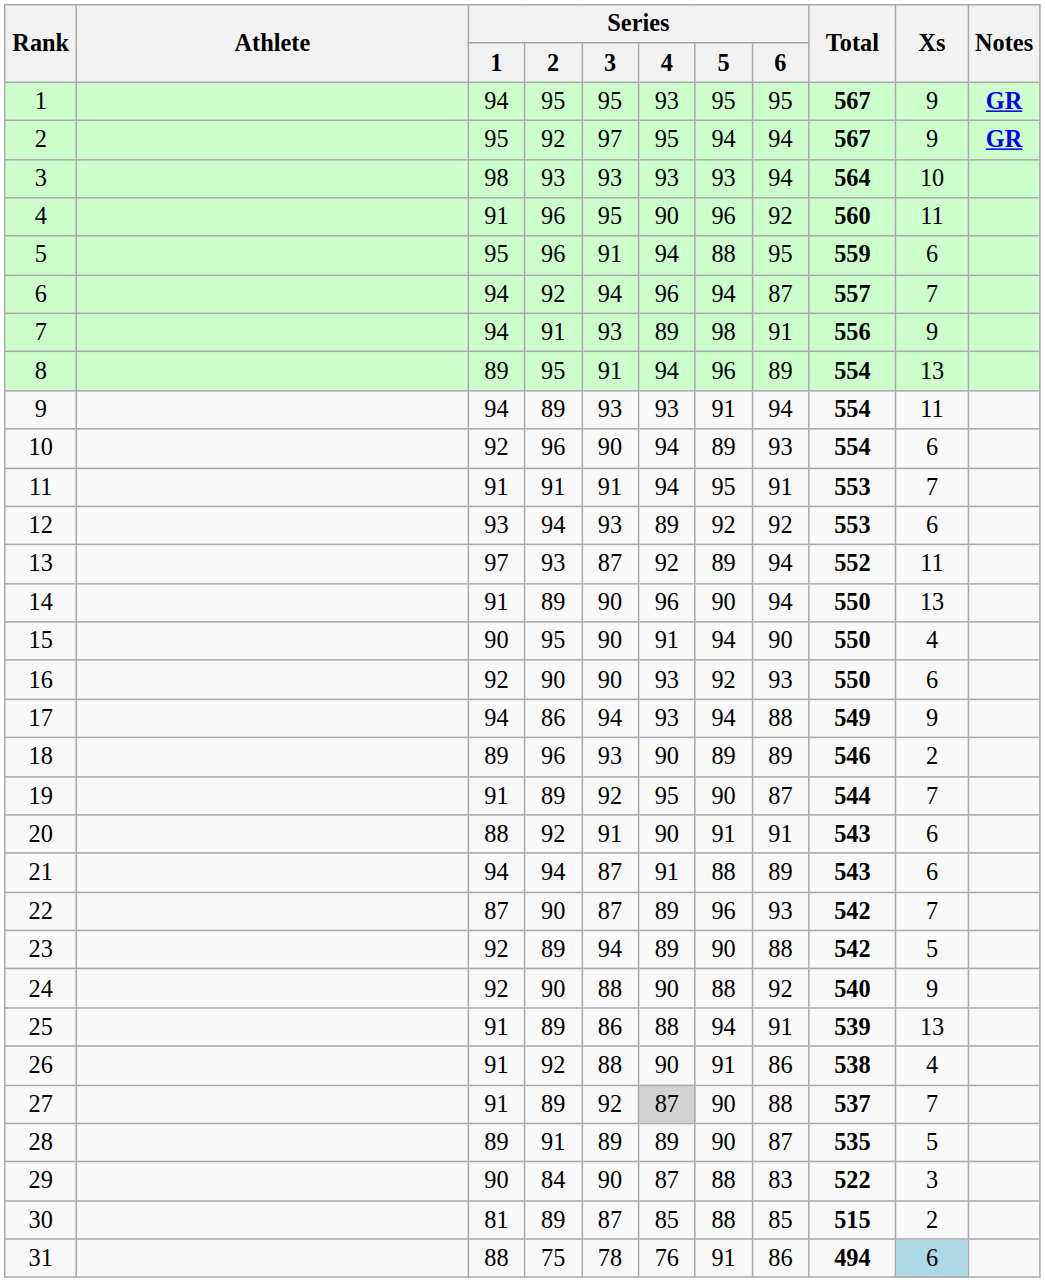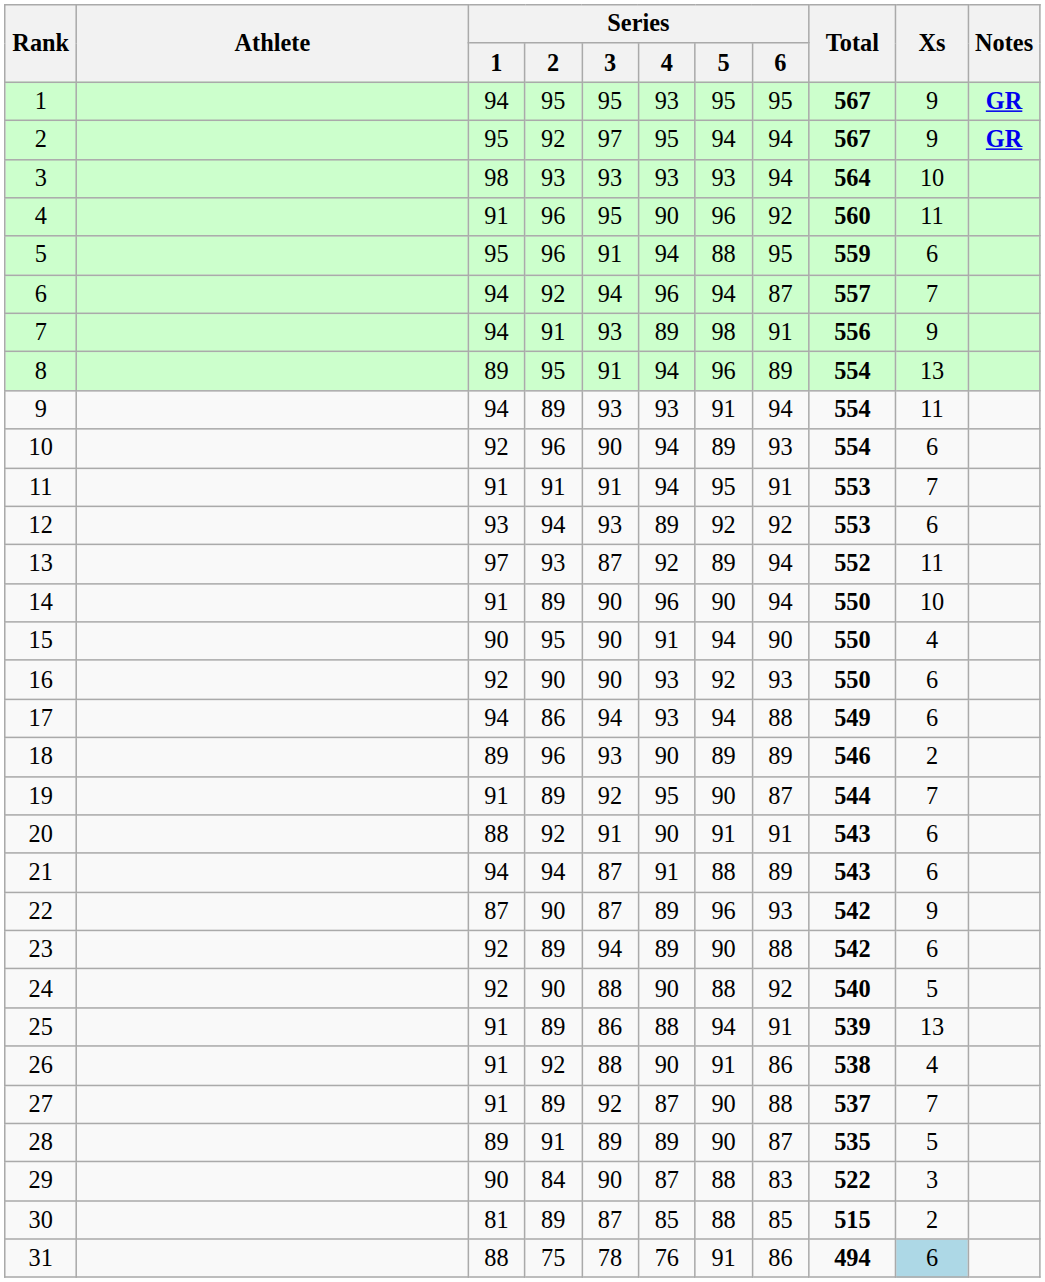14 | Xs: 13 -> 10
17 | Xs: 9 -> 6
22 | Xs: 7 -> 9
23 | Xs: 5 -> 6
24 | Xs: 9 -> 5
27 | Series / 4: lightgrey background -> no background
